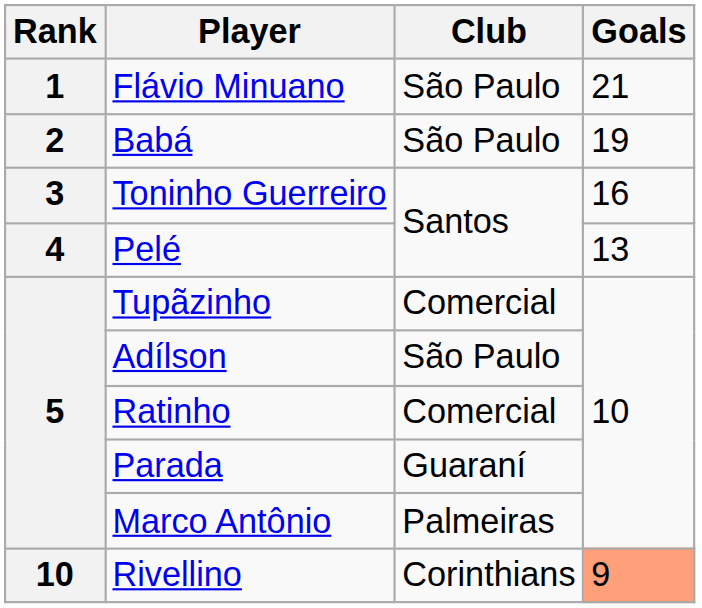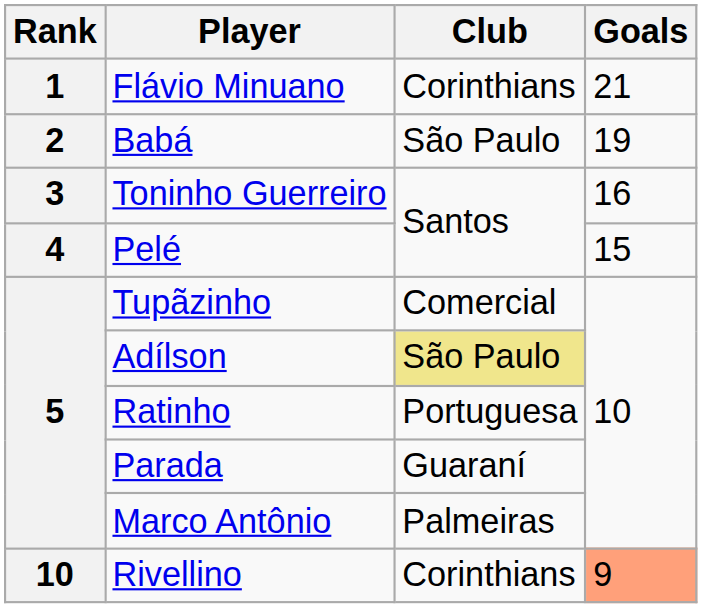Flávio Minuano | Club: São Paulo -> Corinthians
Pelé | Goals: 13 -> 15
Adílson | Club: no background -> khaki background
Ratinho | Club: Comercial -> Portuguesa
